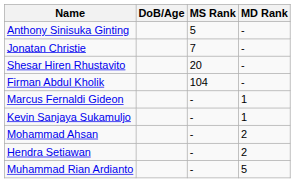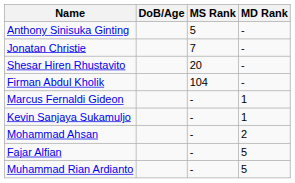- row: Hendra Setiawan | - | 2
+ row: Fajar Alfian | - | 5
